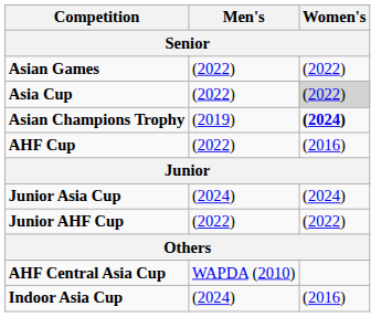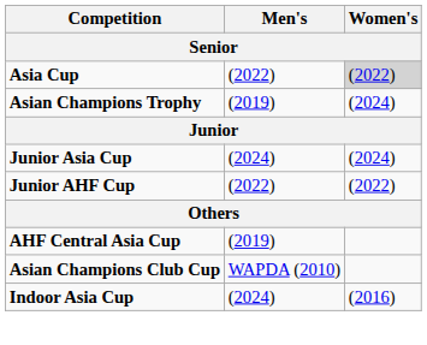- row: Asian Games | (2022) | (2022)
Asian Champions Trophy | Women's: bold -> normal
- row: AHF Cup | (2022) | (2016)
AHF Central Asia Cup | Men's: WAPDA (2010) -> (2019)
+ row: Asian Champions Club Cup | WAPDA (2010)
